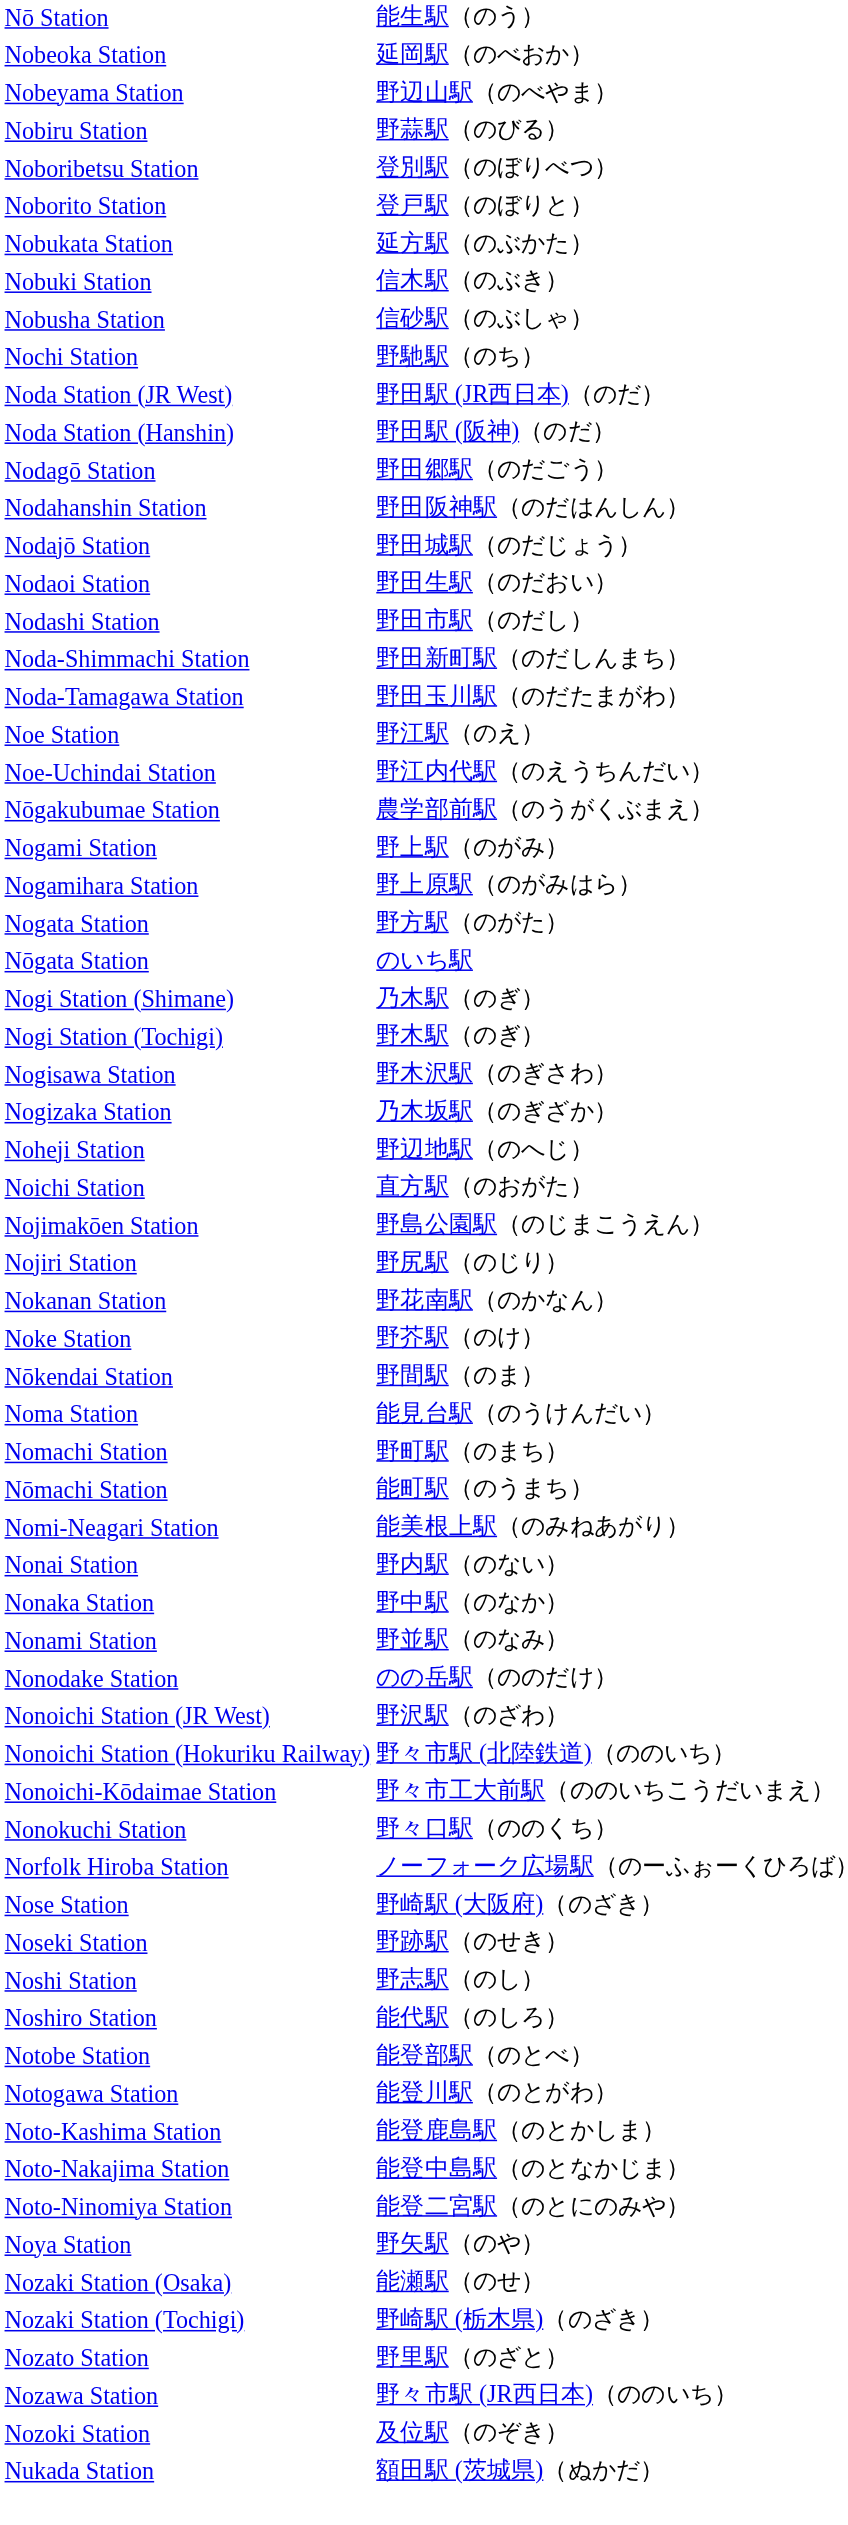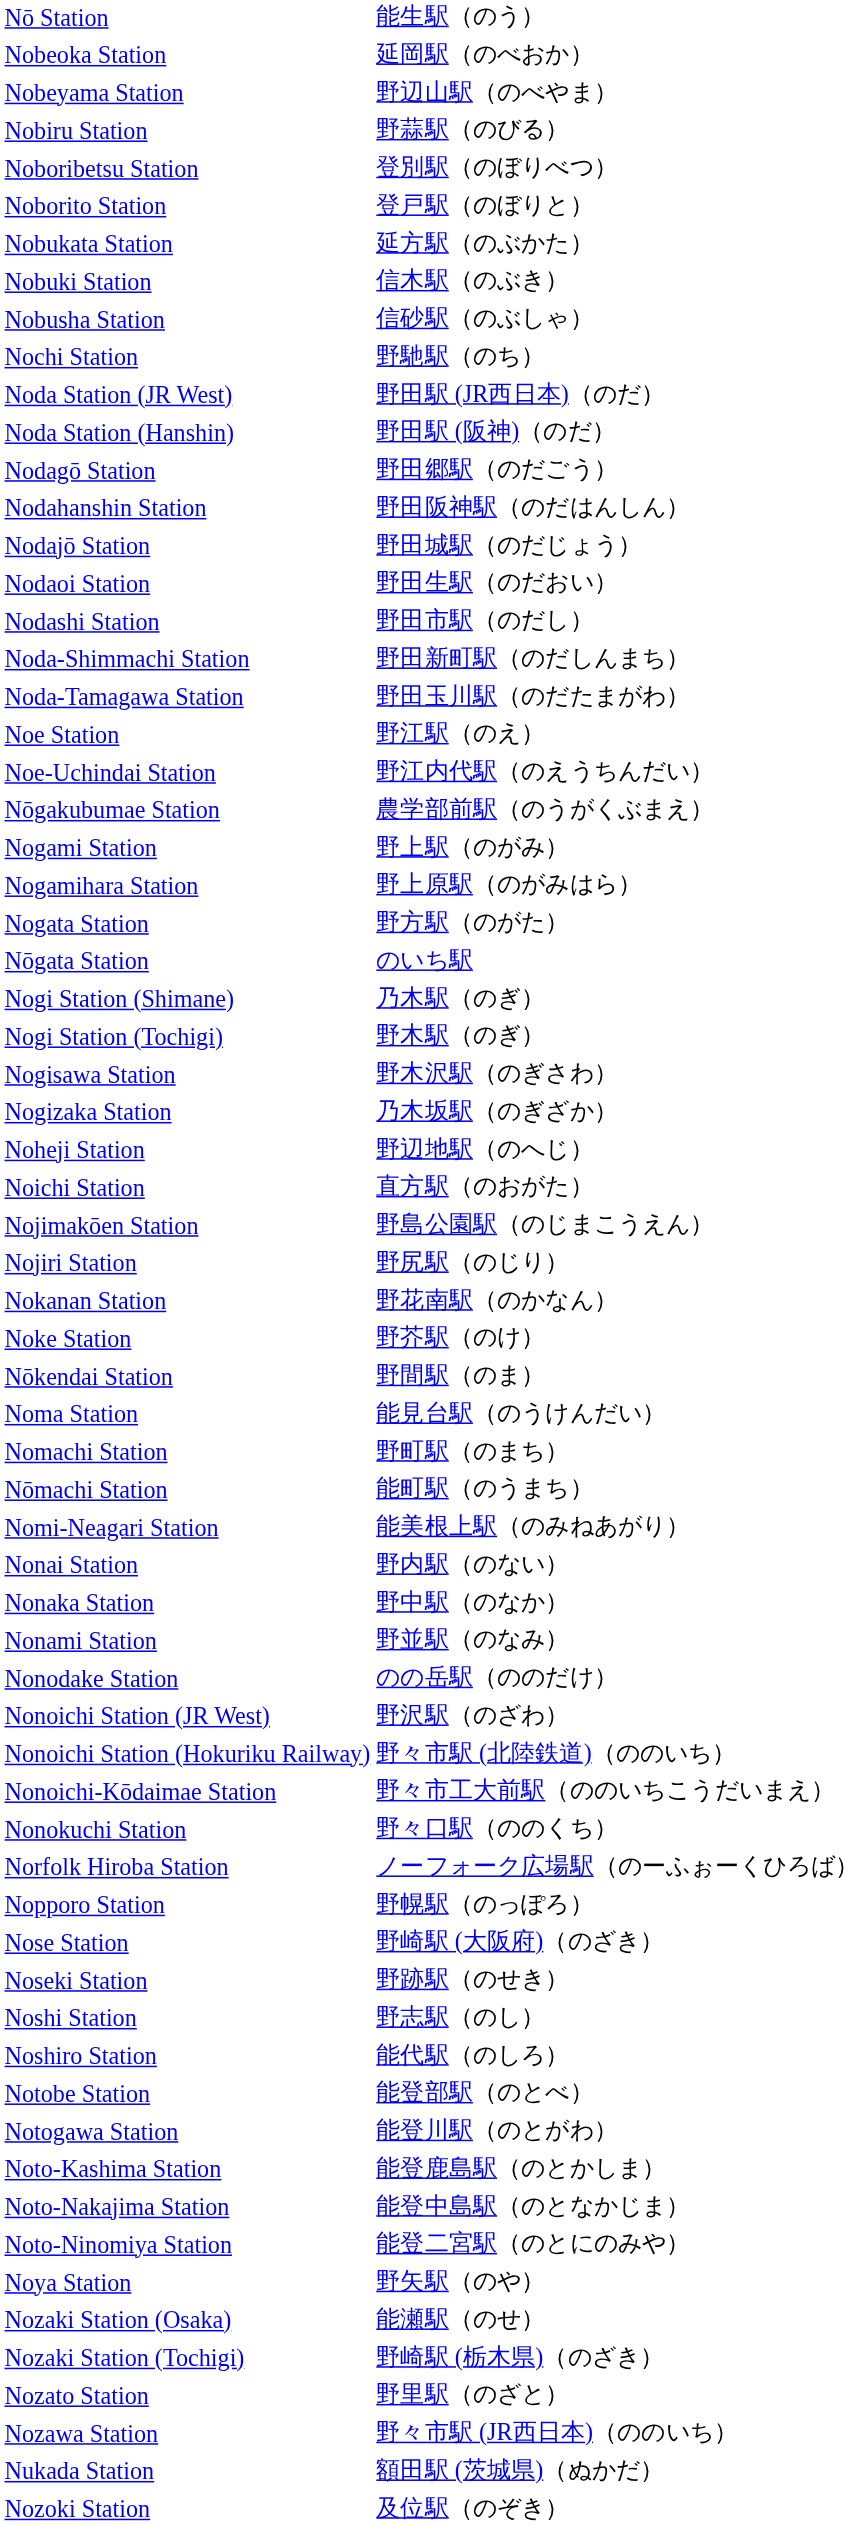+ row: Nopporo Station | 野幌駅（のっぽろ）
rows swapped: Nozoki Station <-> Nukada Station
